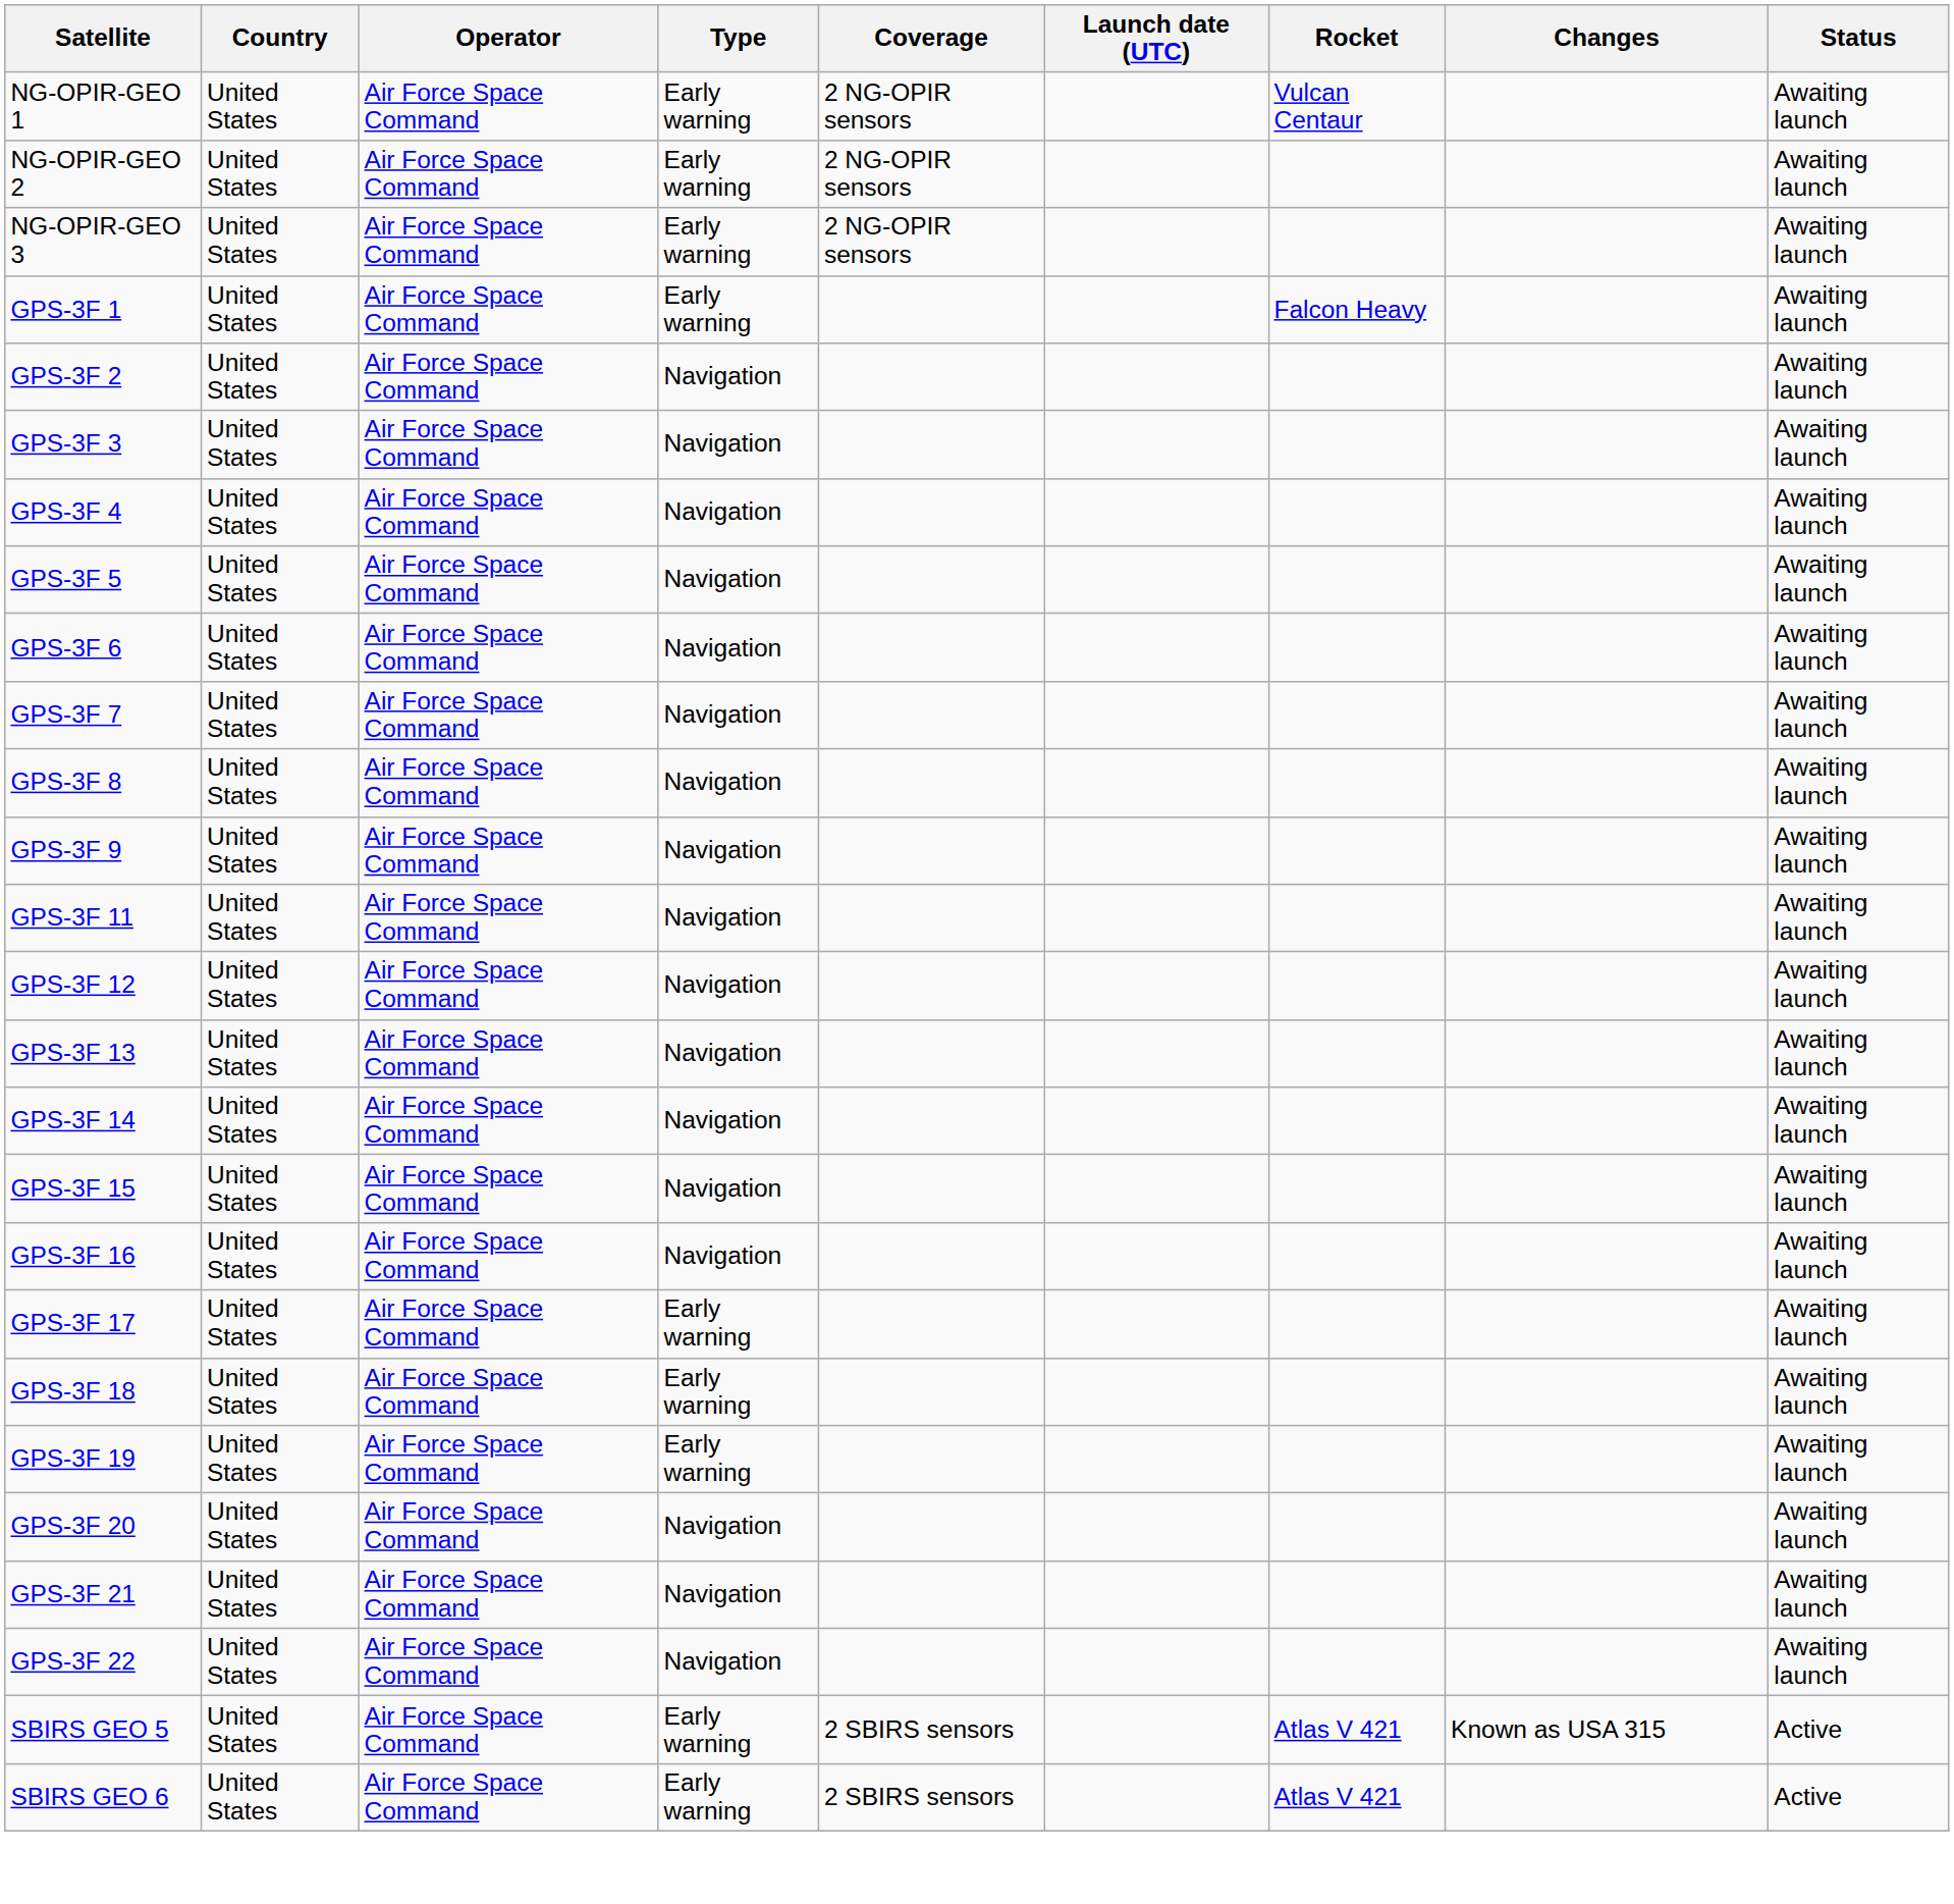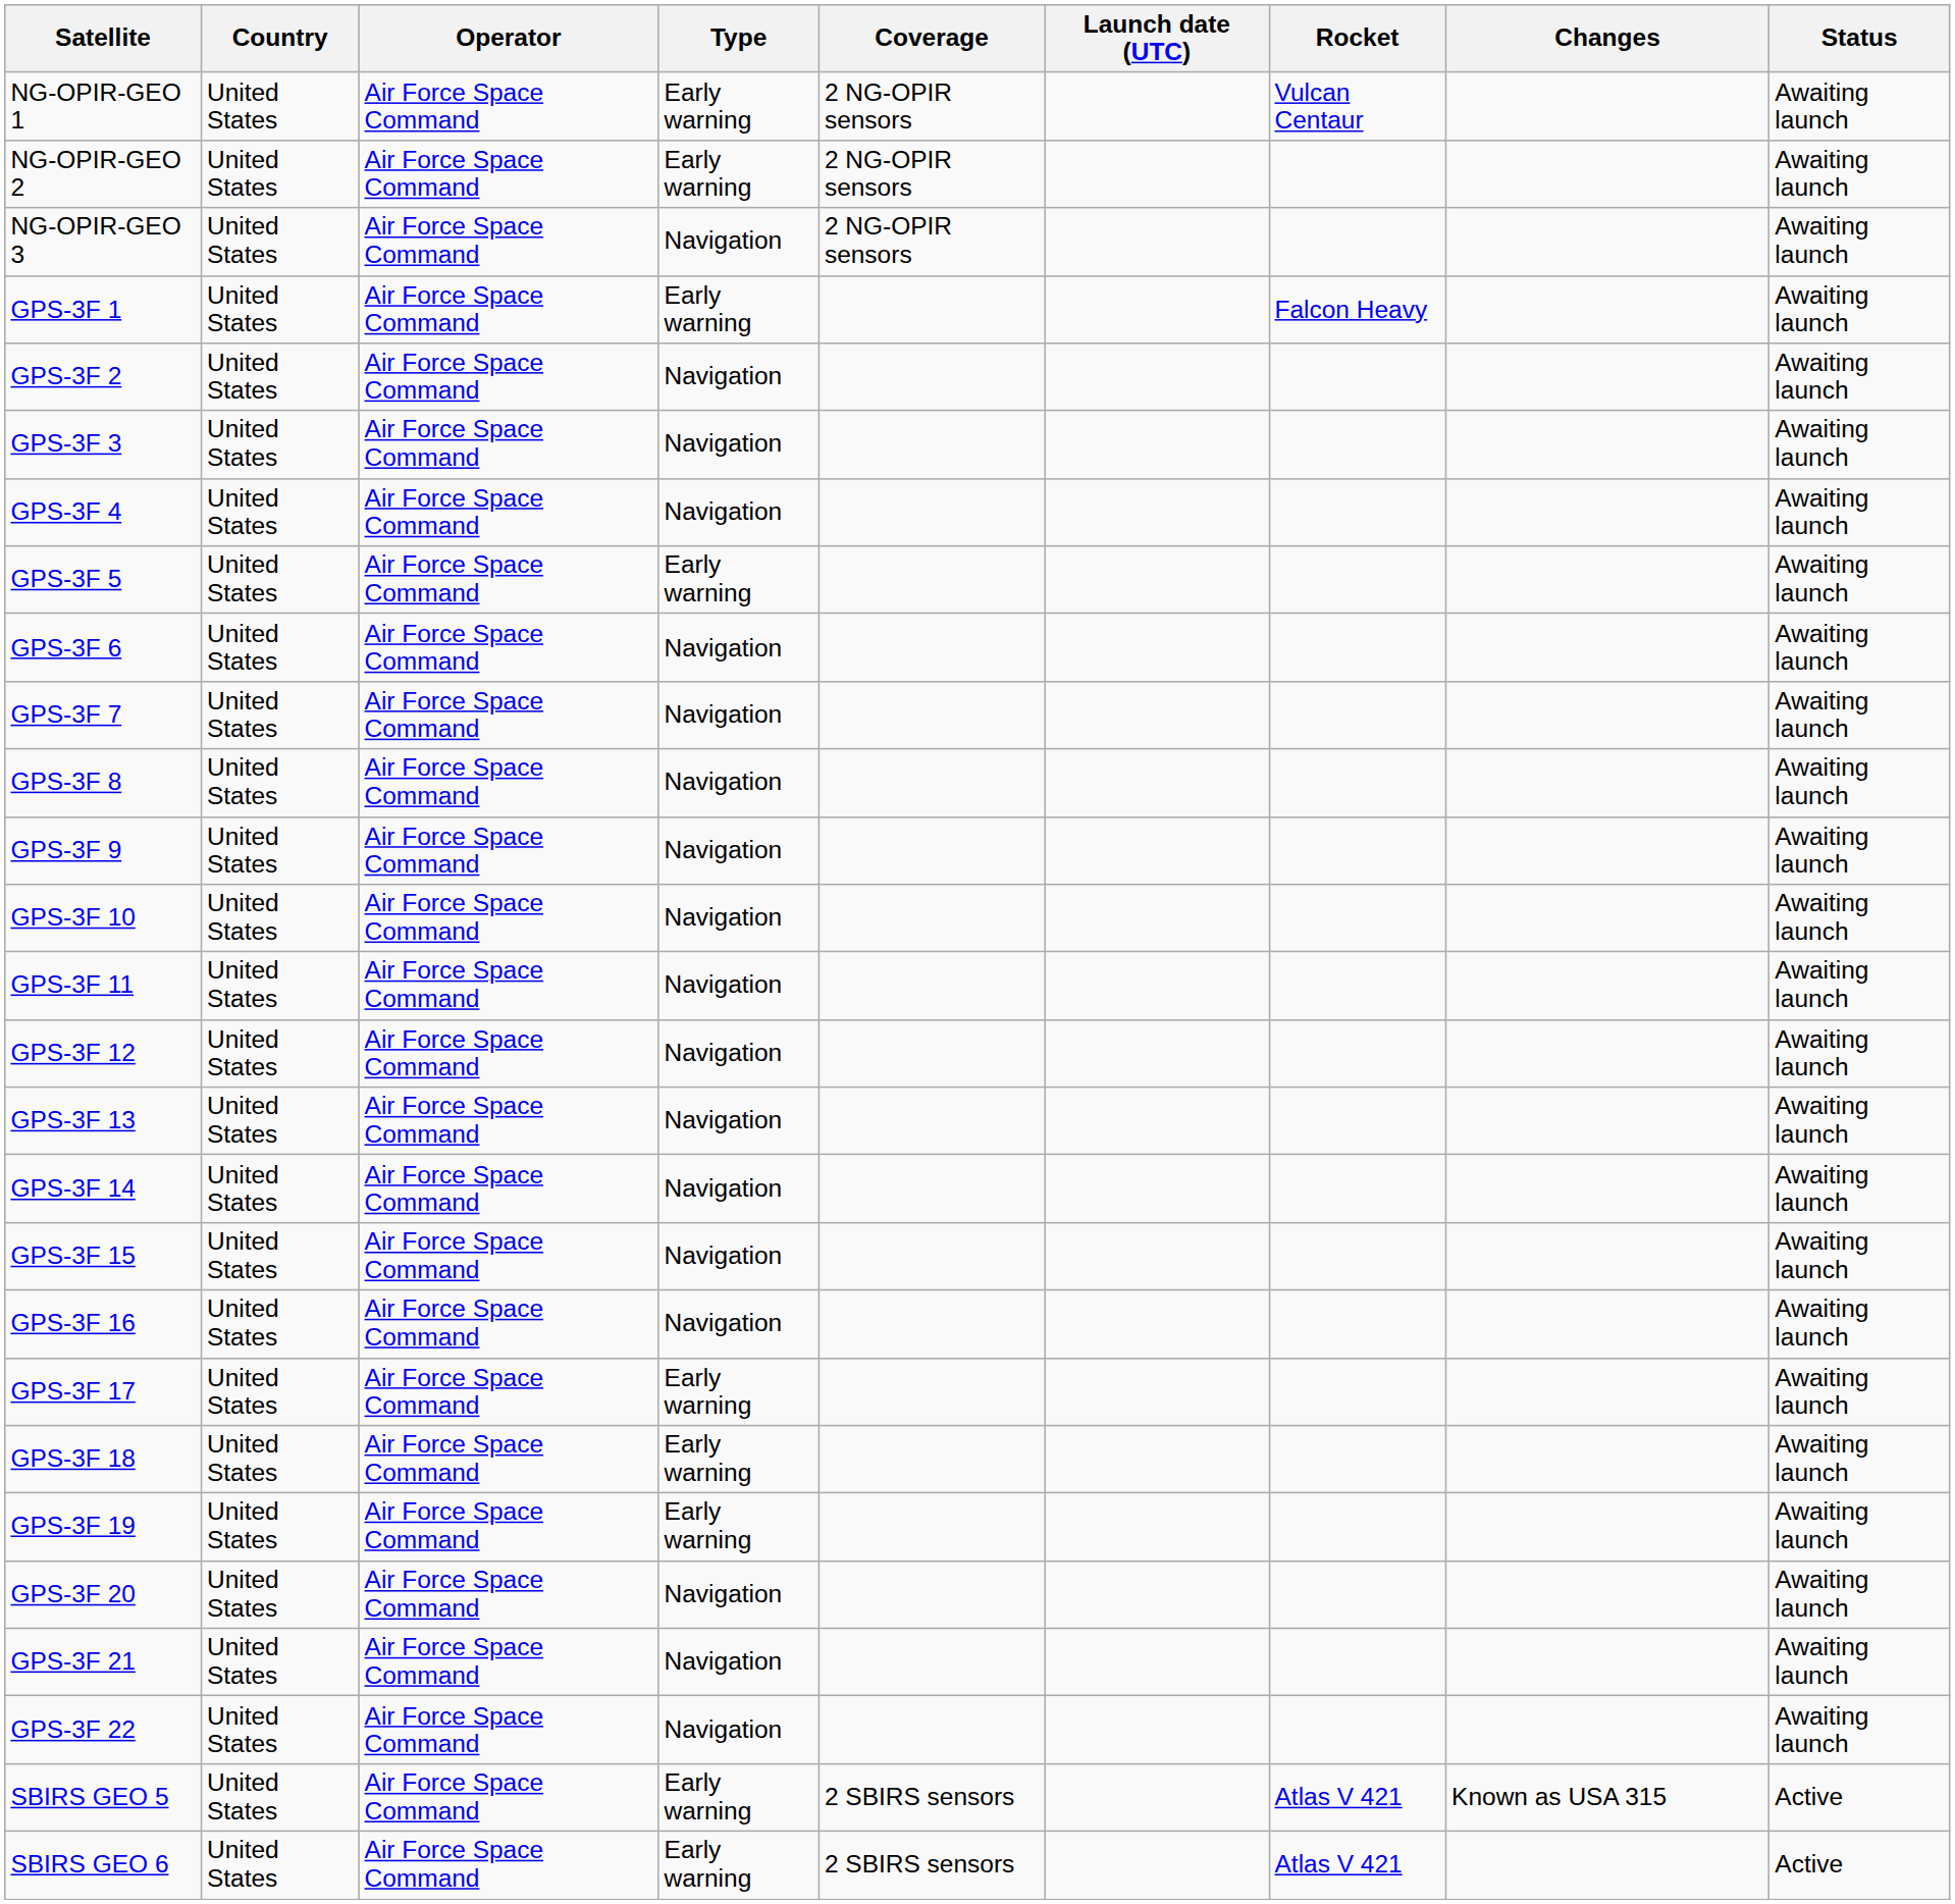NG-OPIR-GEO 3 | Type: Early warning -> Navigation
GPS-3F 5 | Type: Navigation -> Early warning
+ row: GPS-3F 10 | United States | Air Force Space Command | Navigation | Awaiting launch
